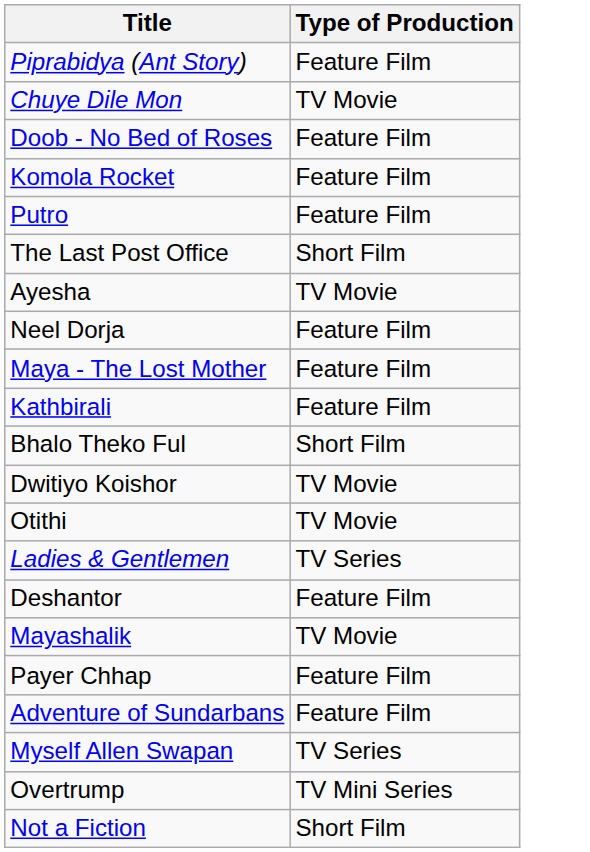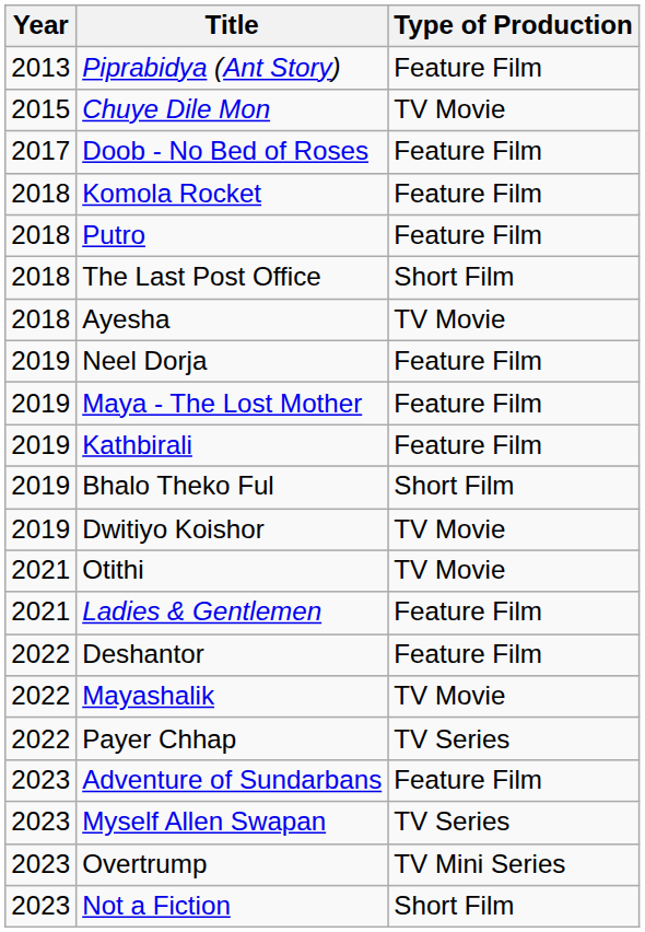+ column: Year | 2013 | 2015 | 2017 | 2018 | 2018 | 2018 | 2018 | 2019 | 2019 | 2019 | 2019 | 2019 | 2021 | 2021 | 2022 | 2022 | 2022 | 2023 | 2023 | 2023 | 2023
Ladies & Gentlemen | Type of Production: TV Series -> Feature Film
Payer Chhap | Type of Production: Feature Film -> TV Series
